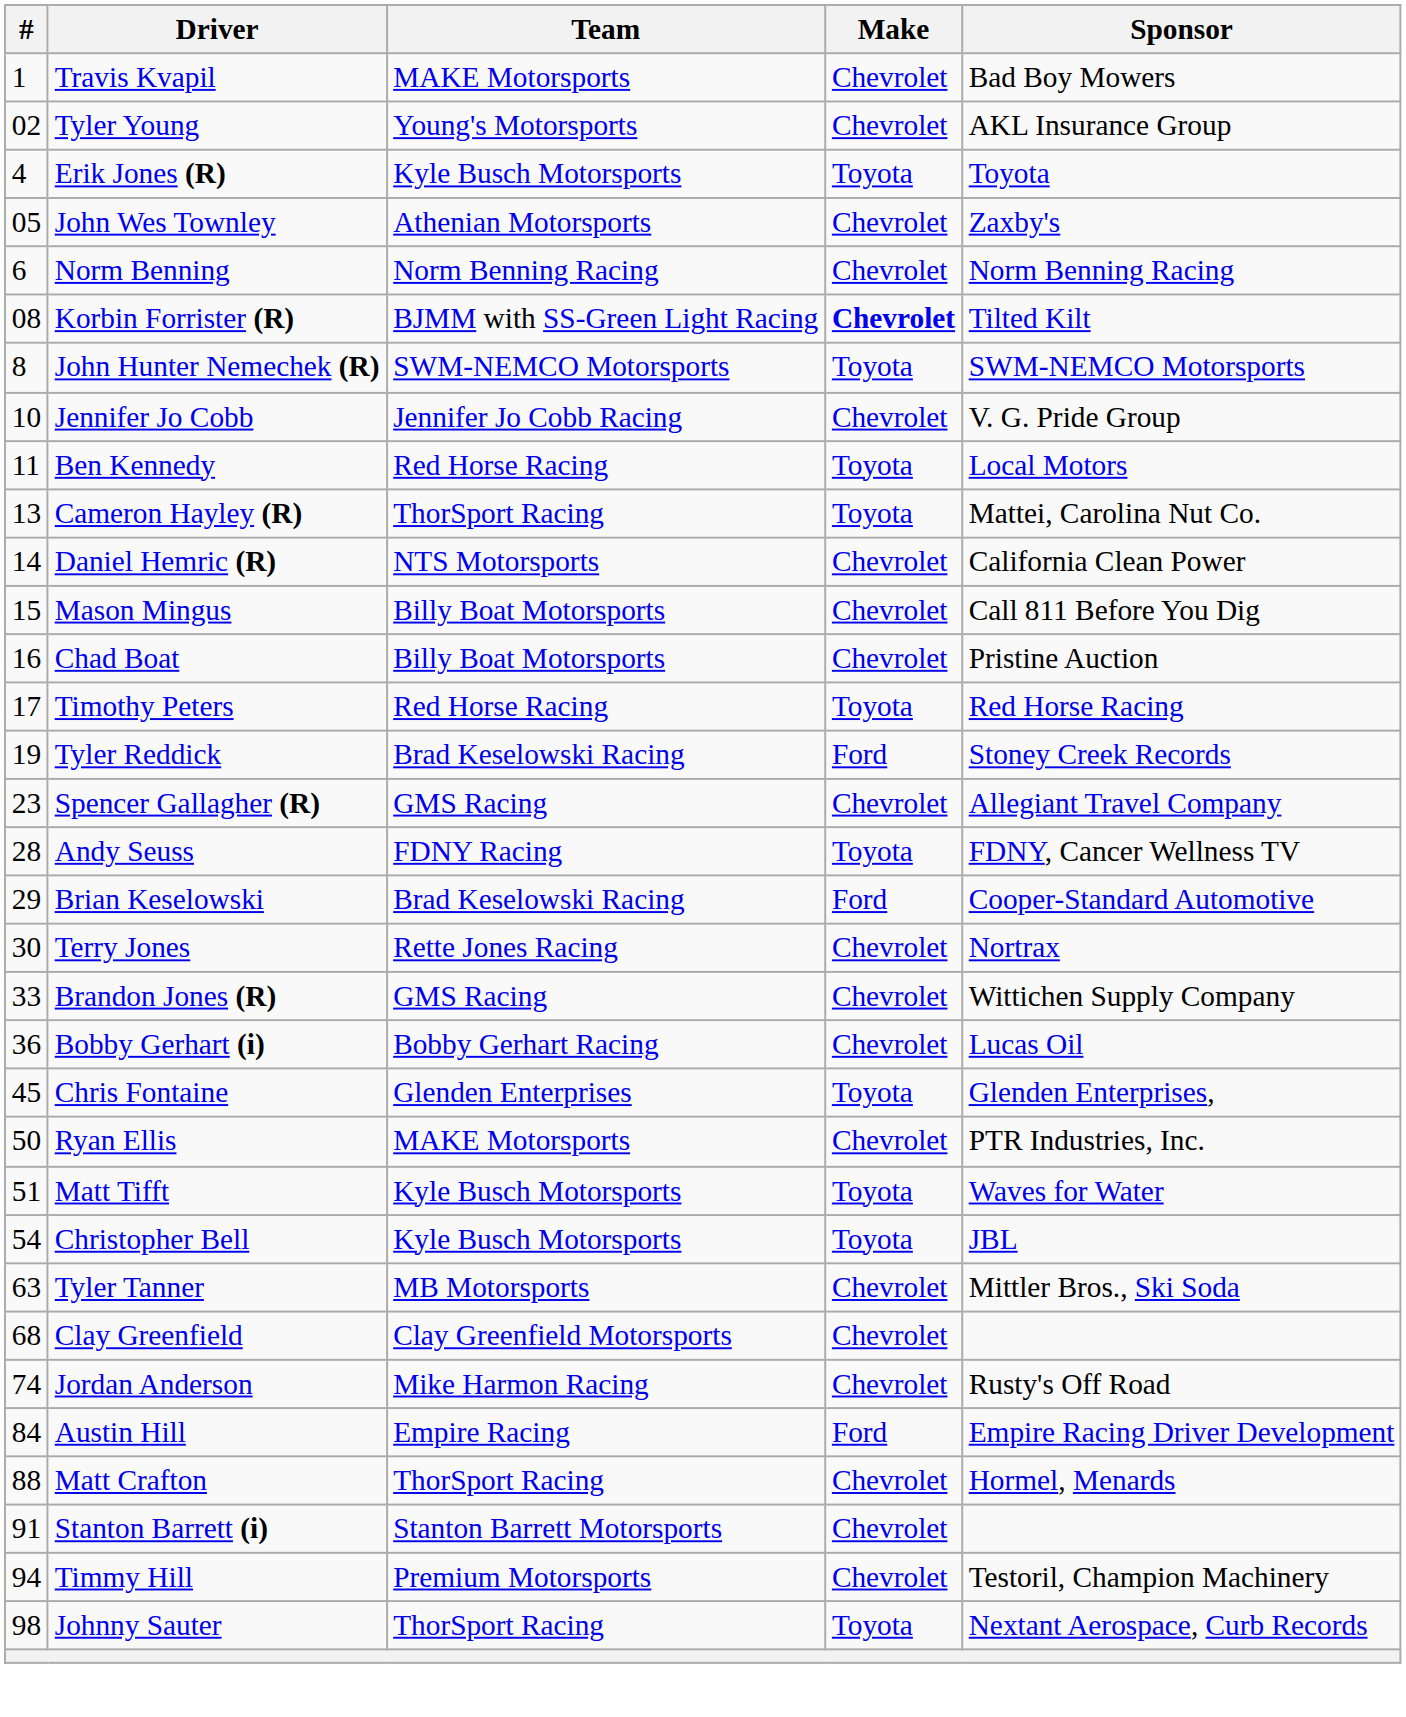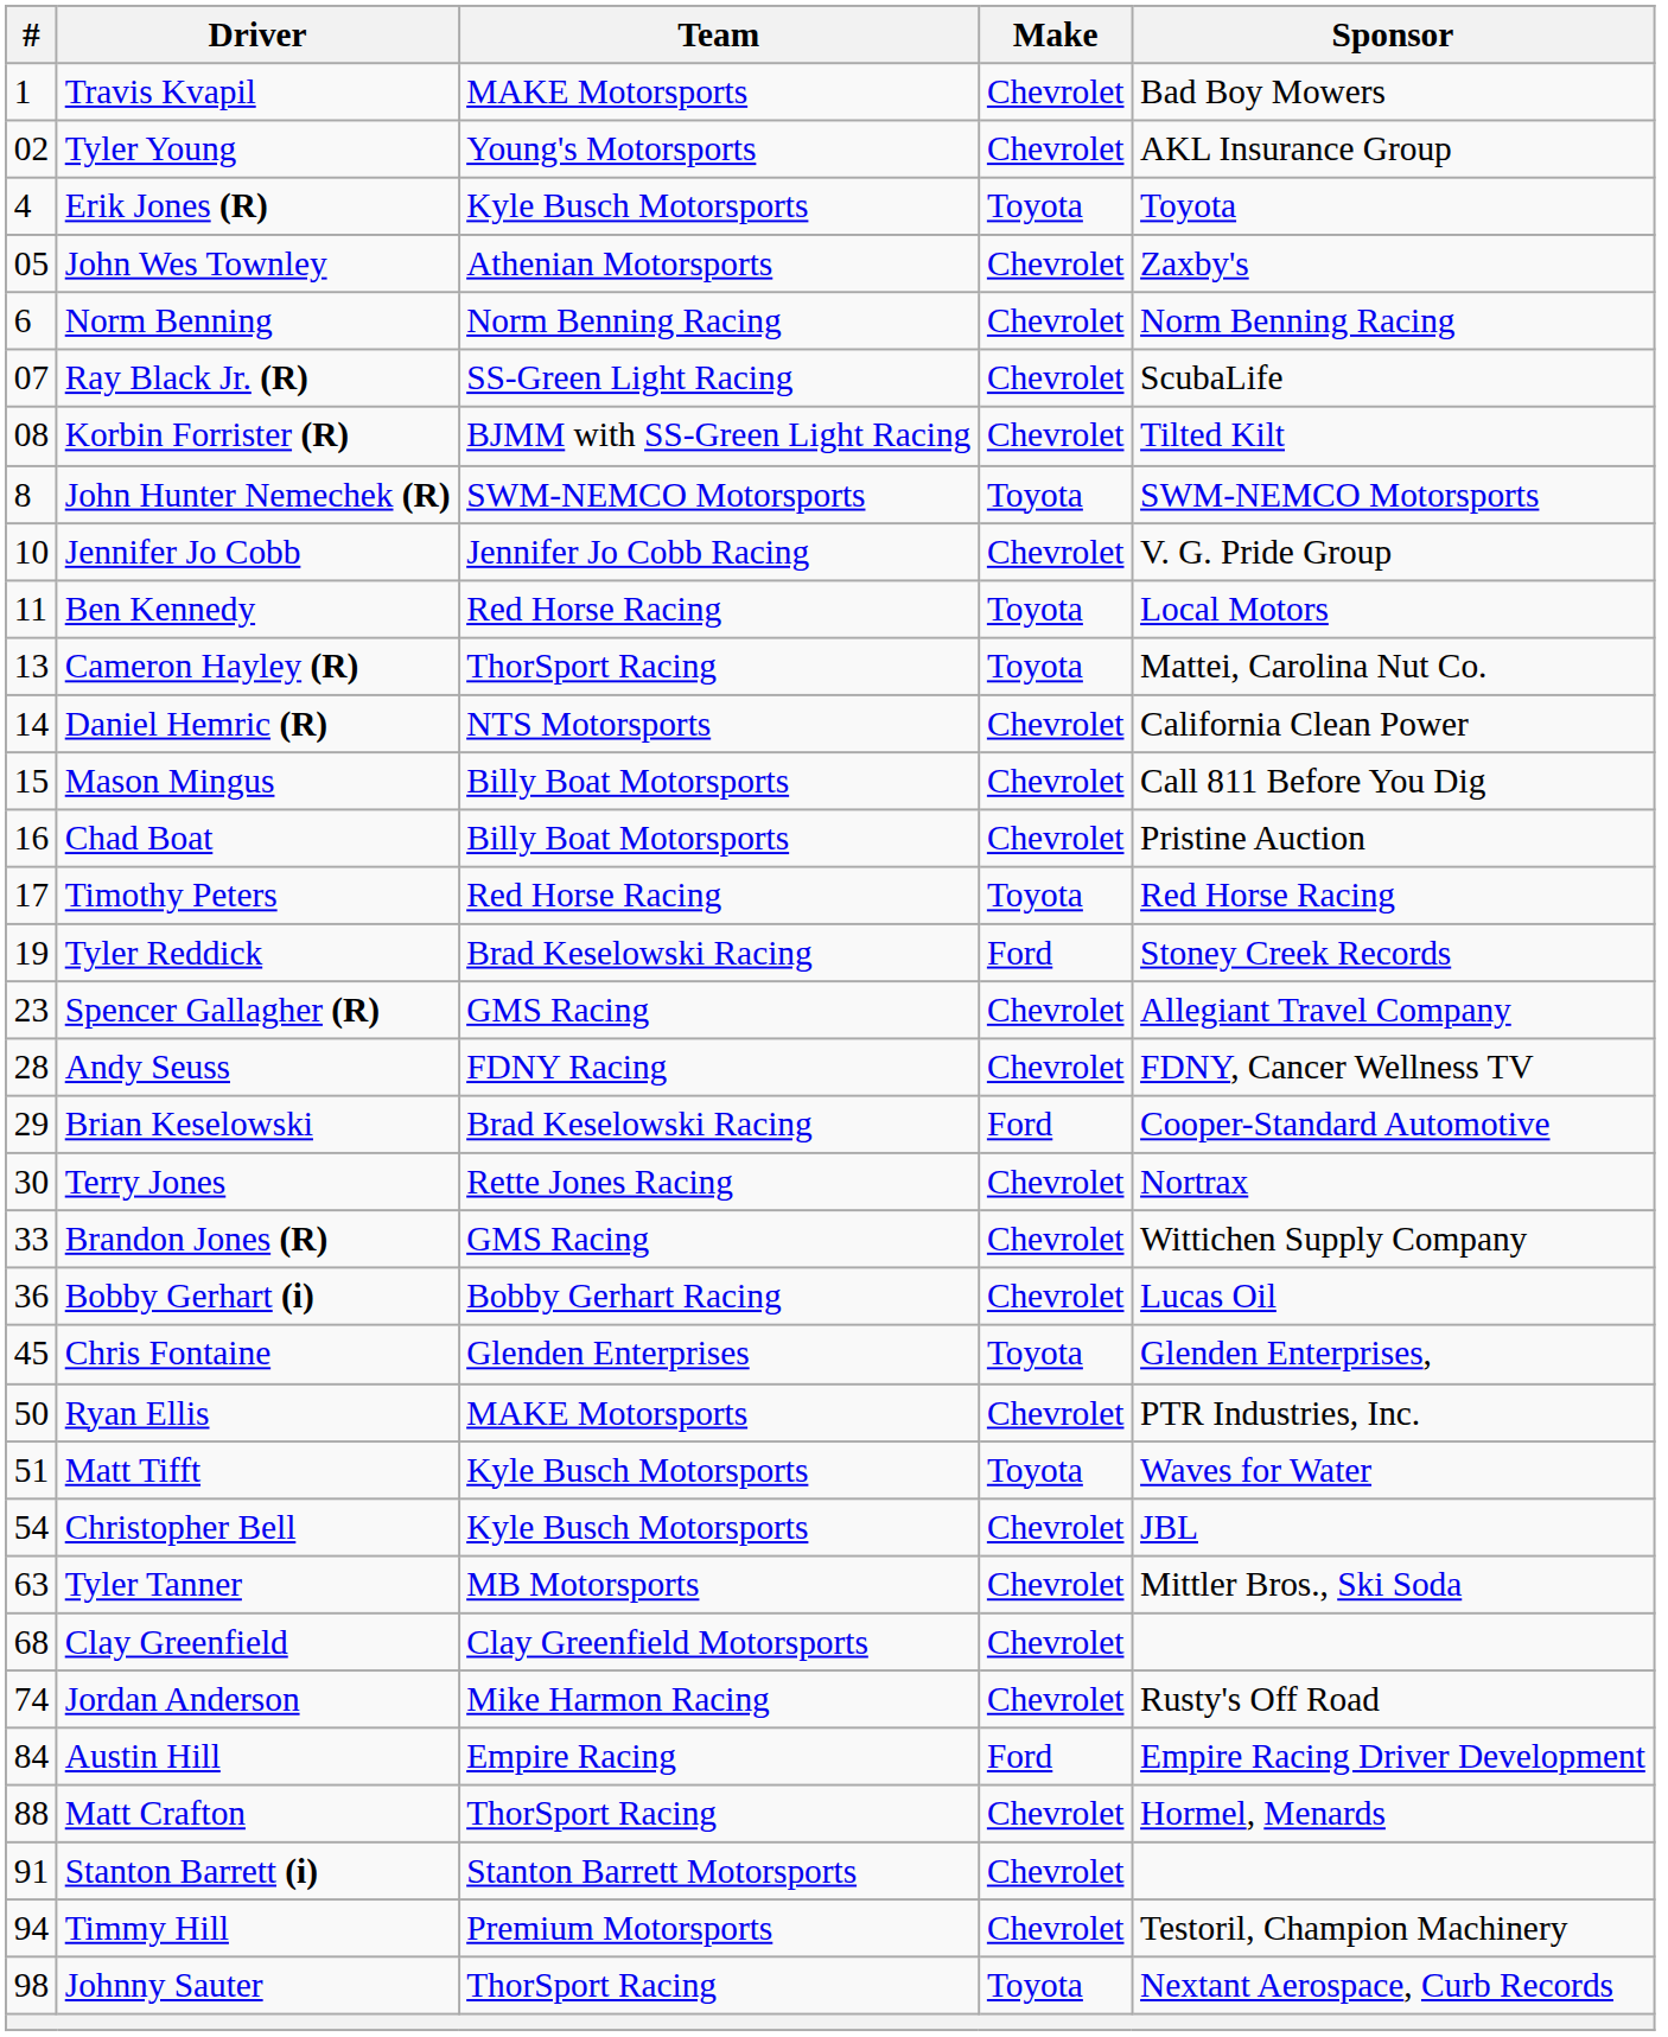+ row: 07 | Ray Black Jr. (R) | SS-Green Light Racing | Chevrolet | ScubaLife
Korbin Forrister (R) | Make: bold -> normal
Andy Seuss | Make: Toyota -> Chevrolet
Christopher Bell | Make: Toyota -> Chevrolet
